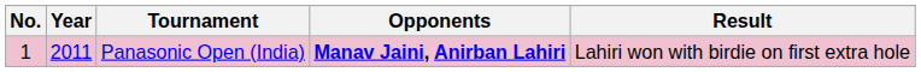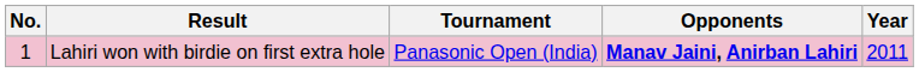columns swapped: Year <-> Result
